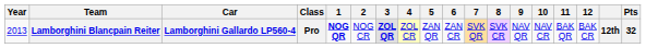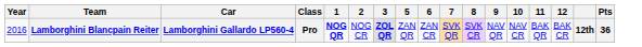- column: 4 | ZOL CR
Lamborghini Blancpain Reiter | Year: 2013 -> 2016
Lamborghini Blancpain Reiter | Pts: 32 -> 36
